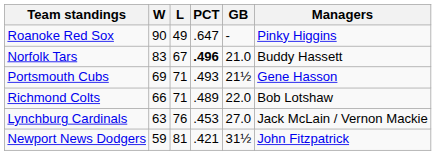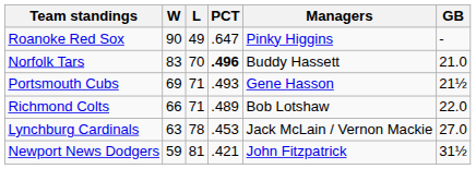columns swapped: GB <-> Managers
Norfolk Tars | L: 67 -> 70
Lynchburg Cardinals | L: 76 -> 78
